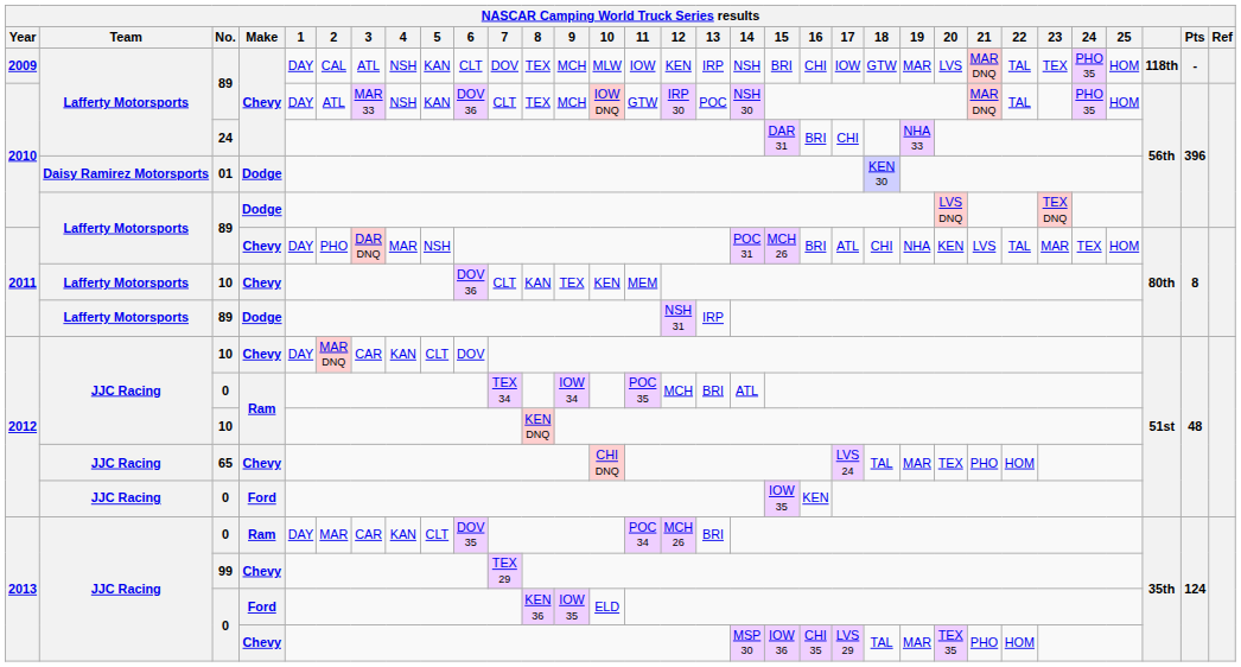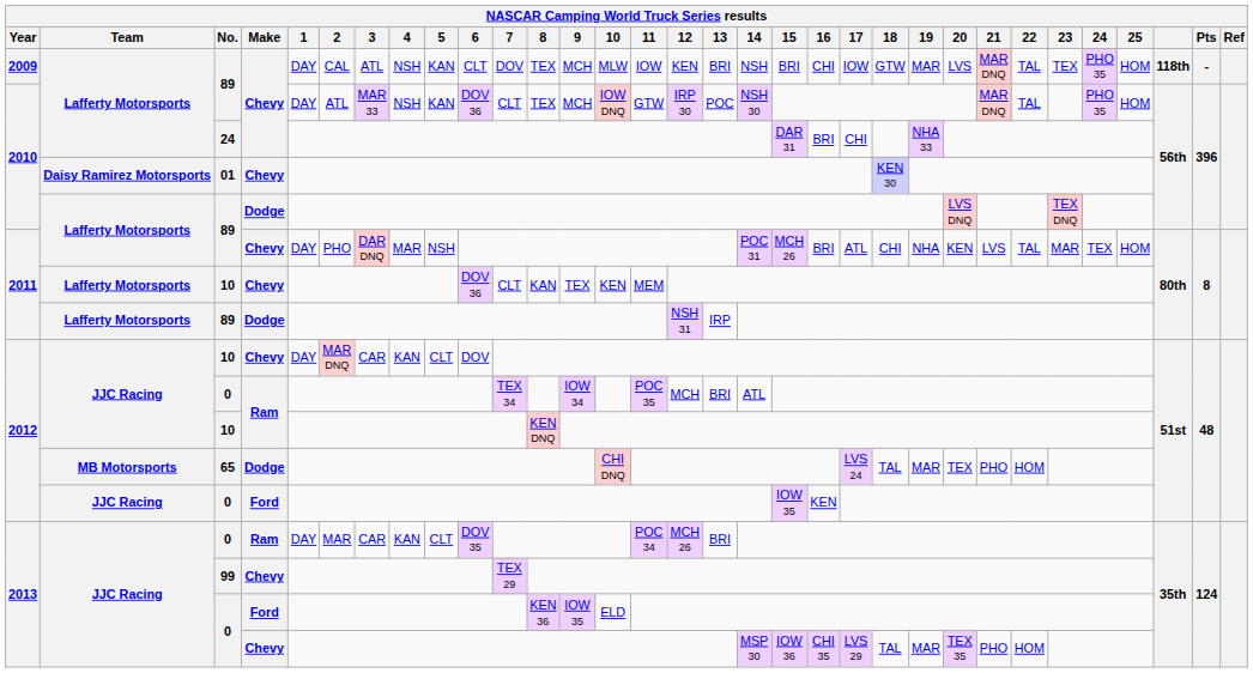2009 / 89 | 13: IRP -> BRI
01 | Make: Dodge -> Chevy
65 | Team: JJC Racing -> MB Motorsports
65 | Make: Chevy -> Dodge
